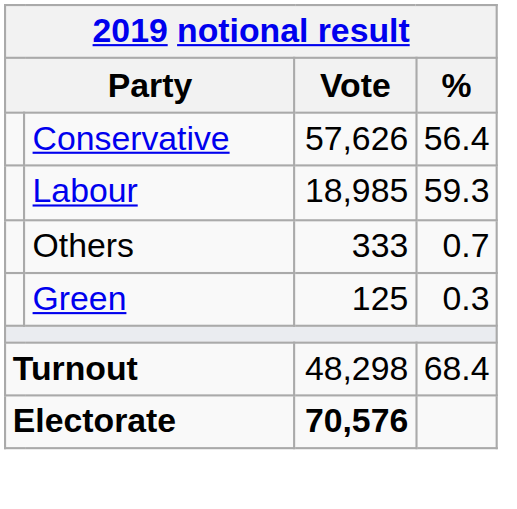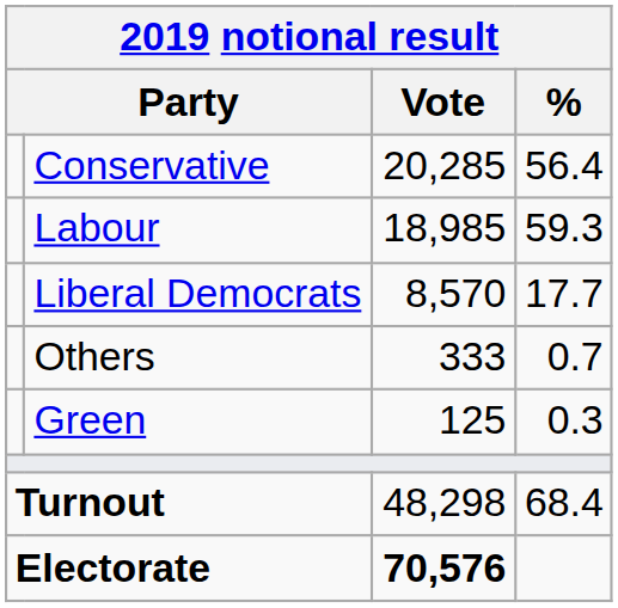Conservative | Vote: 57,626 -> 20,285
+ row: Liberal Democrats | 8,570 | 17.7
